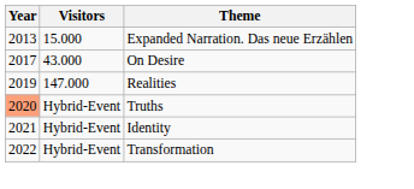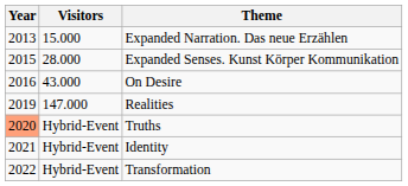+ row: 2015 | 28.000 | Expanded Senses. Kunst Körper Kommunikation
On Desire | Year: 2017 -> 2016
